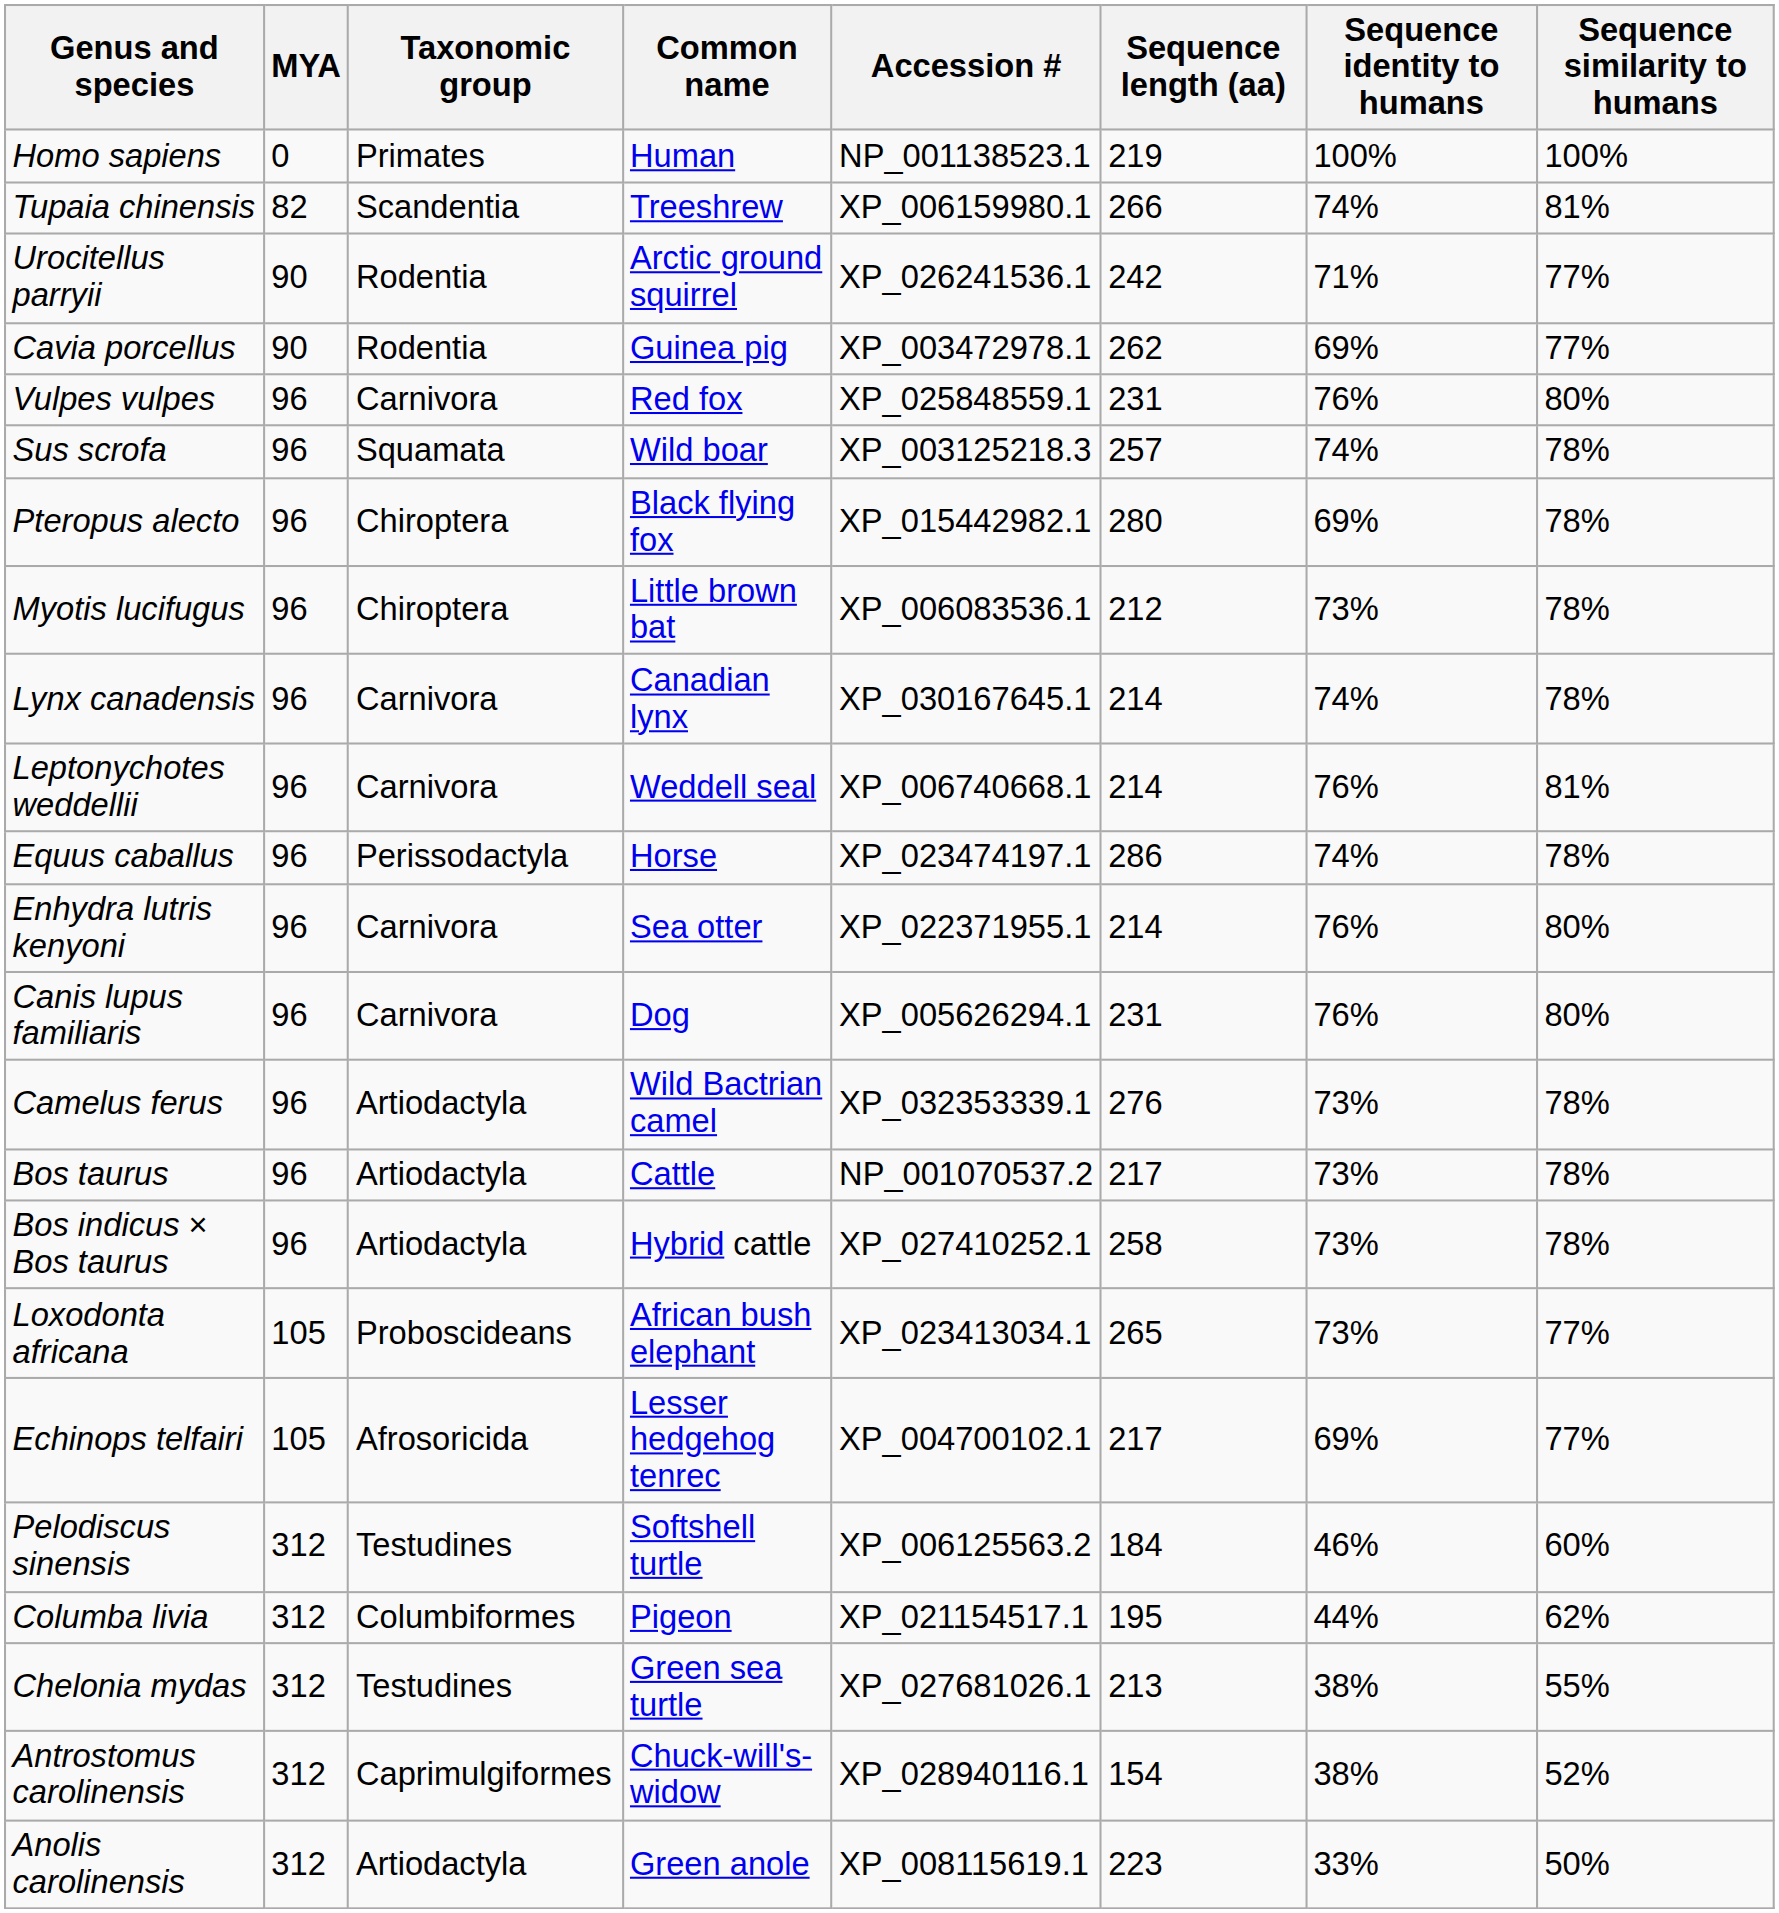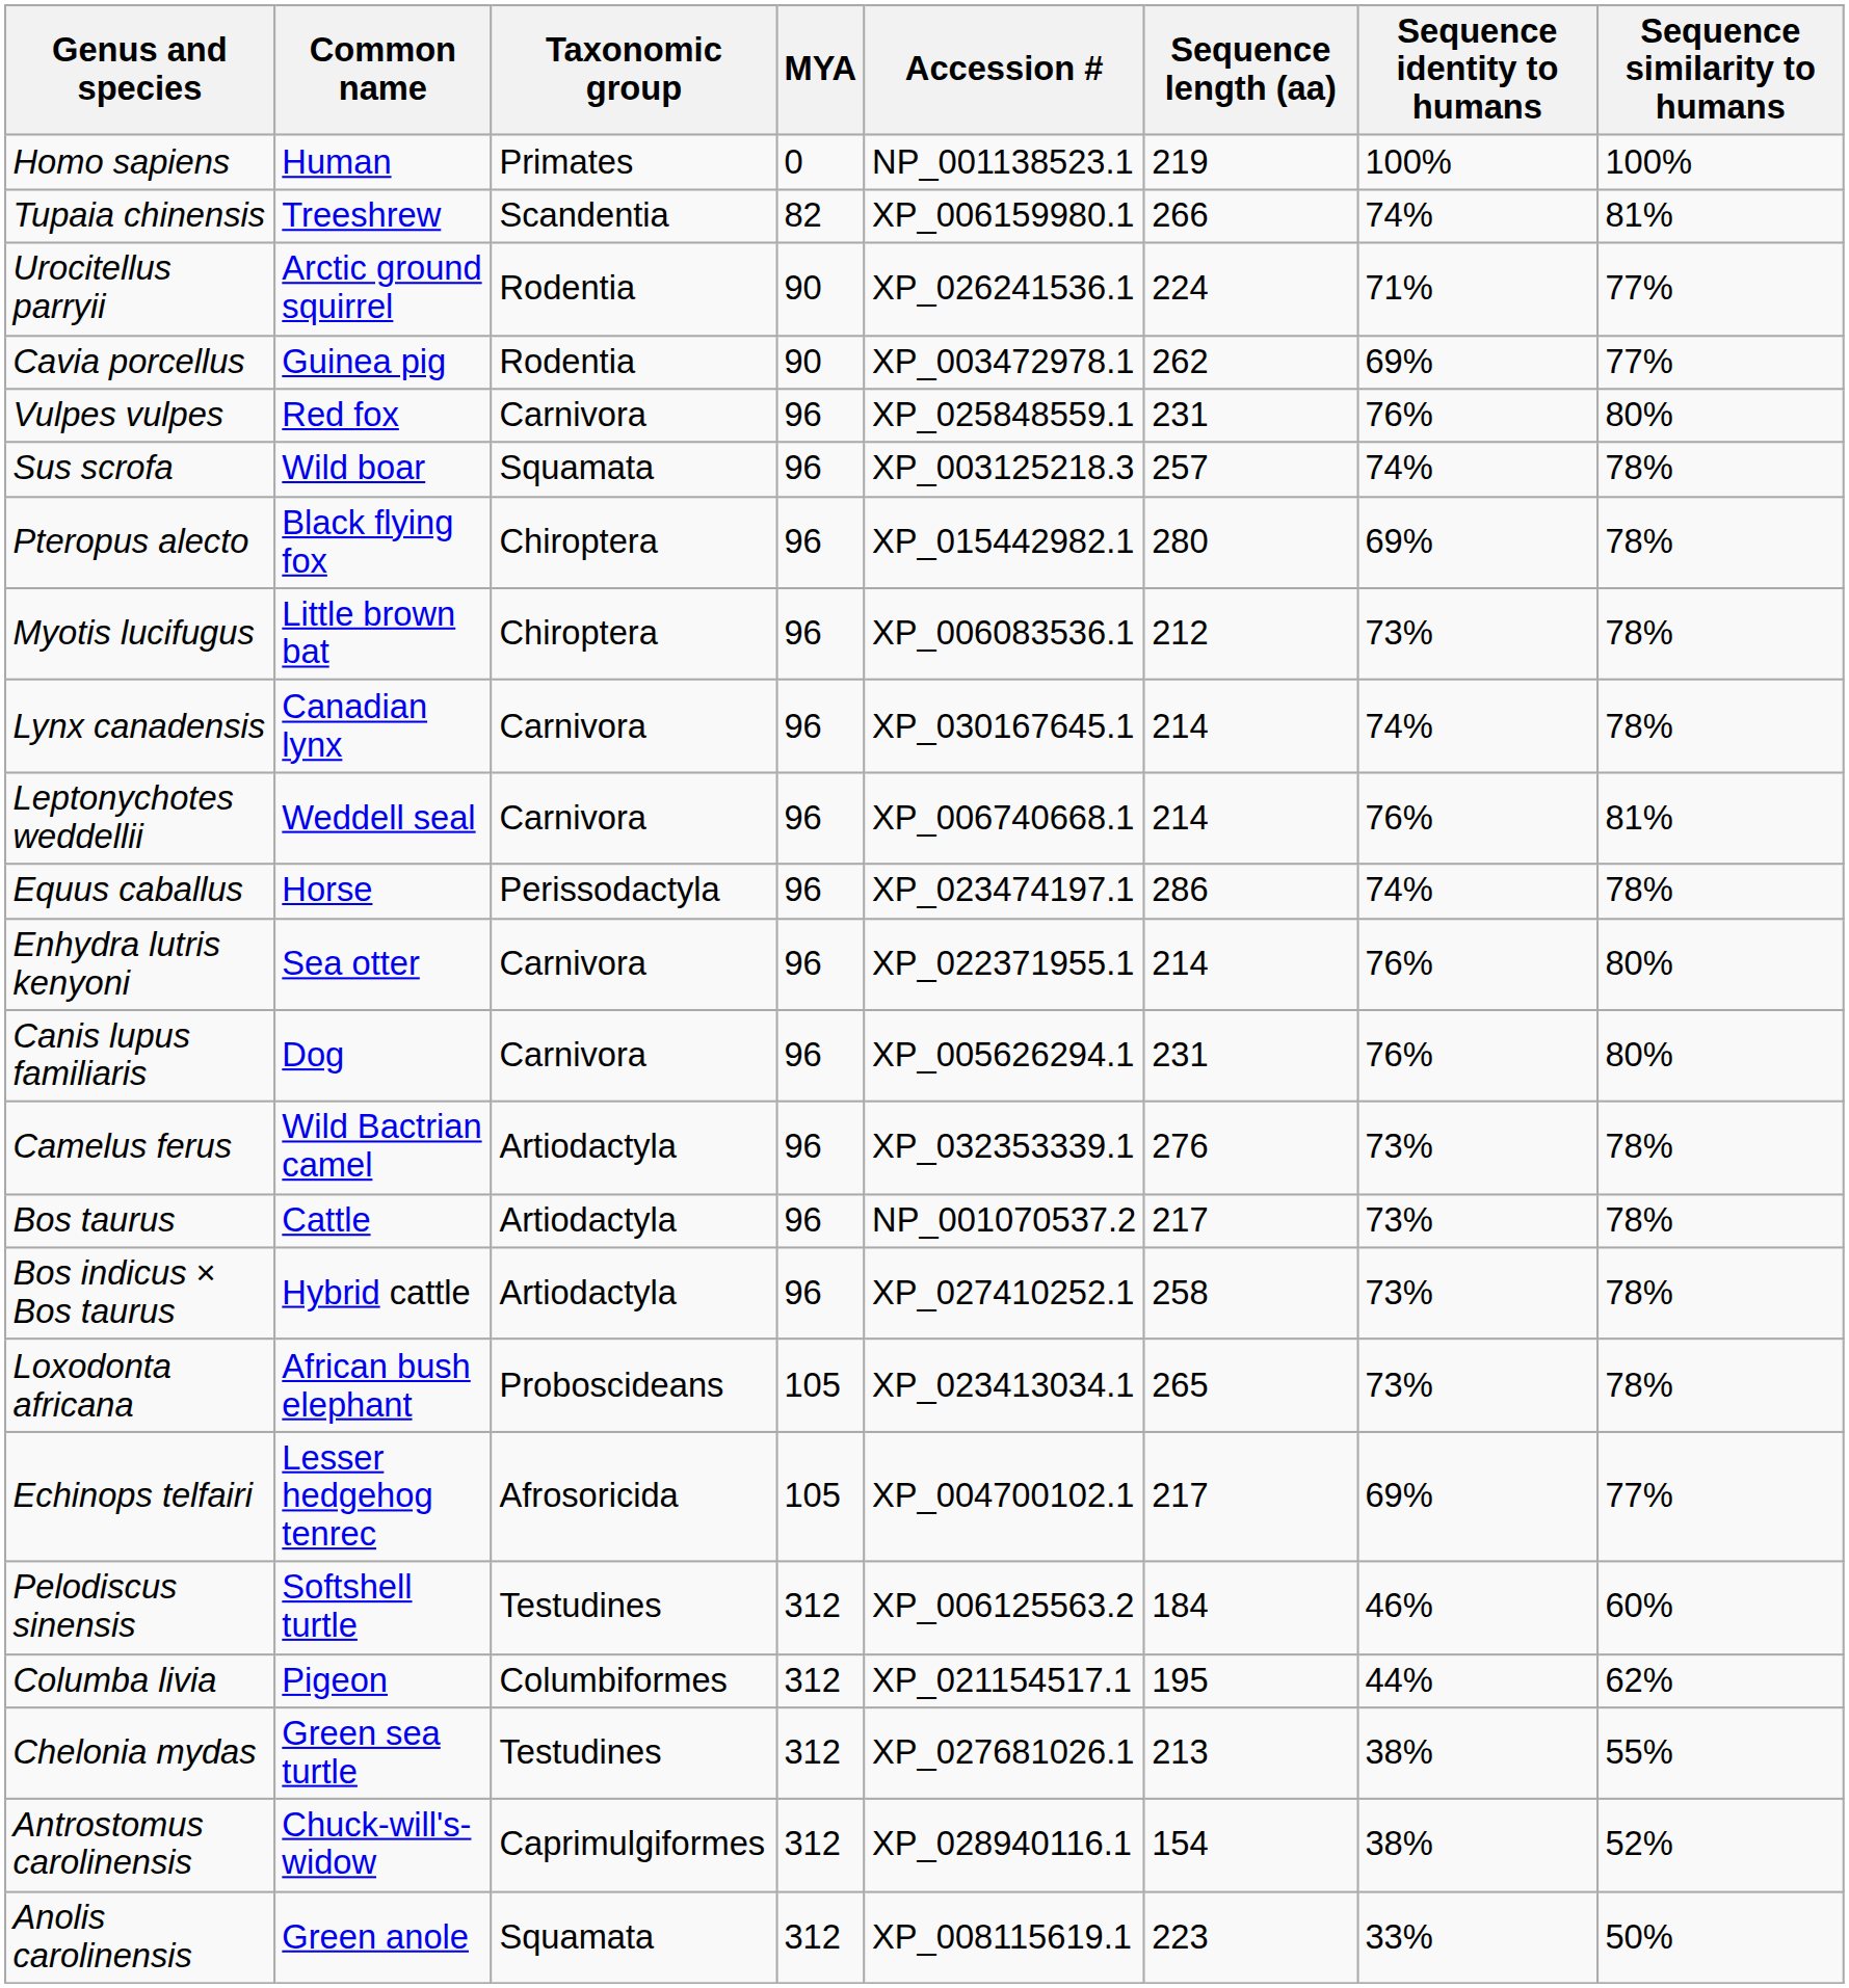columns swapped: Common name <-> MYA
Urocitellus parryii | Sequence length (aa): 242 -> 224
Loxodonta africana | Sequence similarity to humans: 77% -> 78%
Anolis carolinensis | Taxonomic group: Artiodactyla -> Squamata
